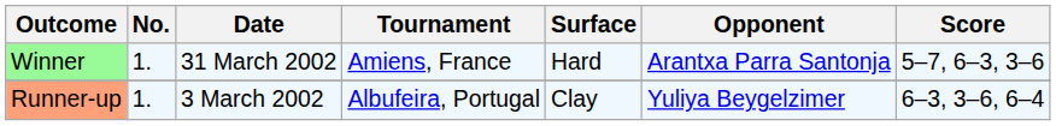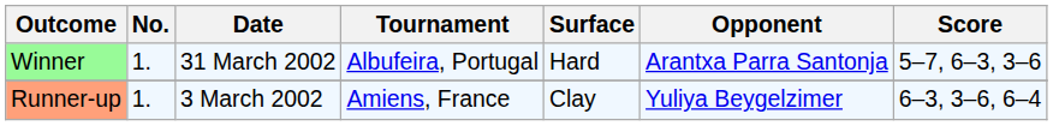Winner | Tournament: Amiens, France -> Albufeira, Portugal
Runner-up | Tournament: Albufeira, Portugal -> Amiens, France
